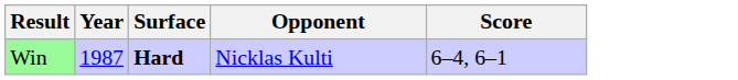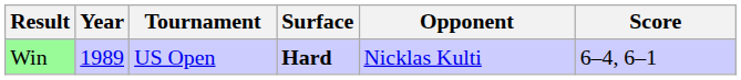+ column: Tournament | US Open
Win | Year: 1987 -> 1989
